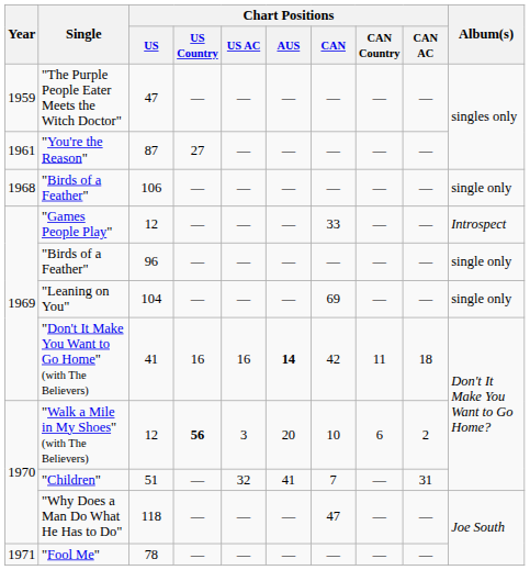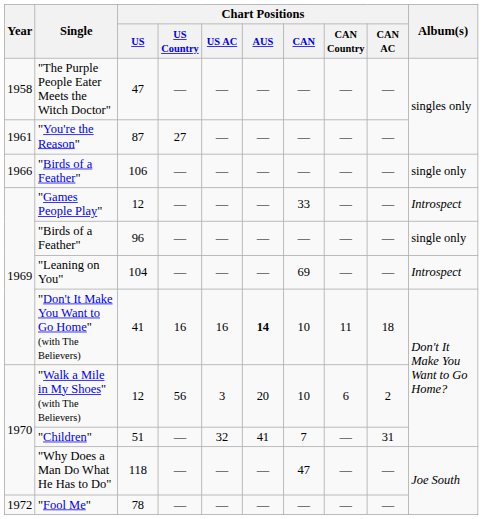"The Purple People Eater Meets the Witch Doctor" | Year: 1959 -> 1958
"Birds of a Feather" / 106 | Year: 1968 -> 1966
"Leaning on You" | Album(s): single only -> Introspect
"Don't It Make You Want to Go Home" (with The Believers) | Chart Positions / CAN: 42 -> 10
"Walk a Mile in My Shoes" (with The Believers) | Chart Positions / US Country: bold -> normal
"Fool Me" | Year: 1971 -> 1972
